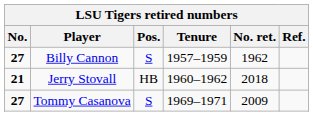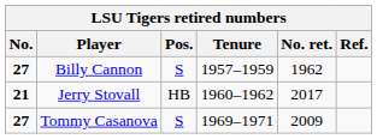Jerry Stovall | No. ret.: 2018 -> 2017
